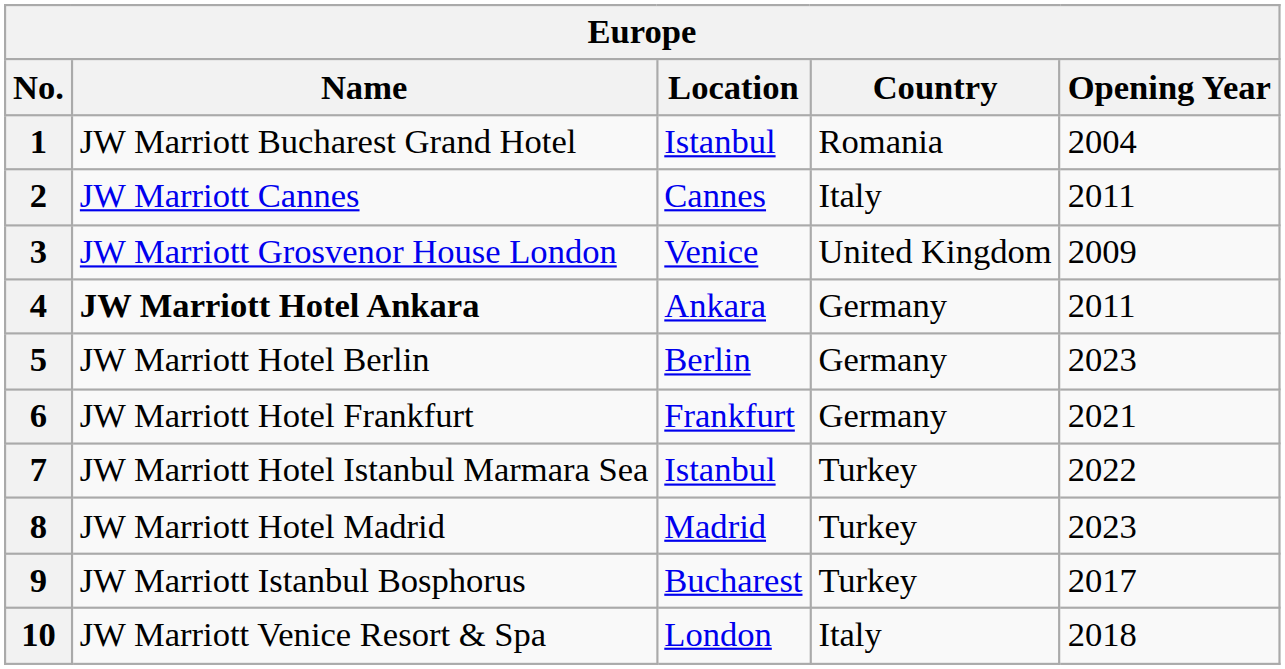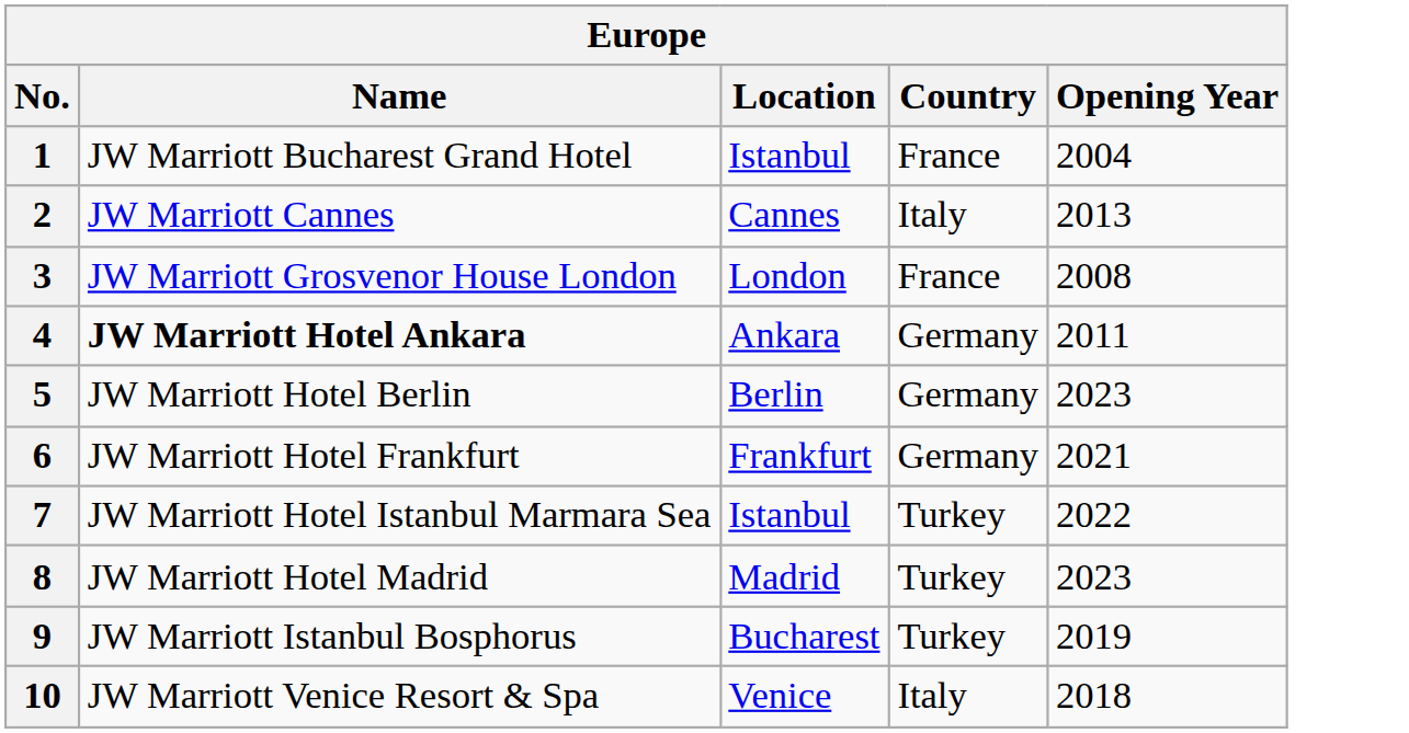1 | Country: Romania -> France
2 | Opening Year: 2011 -> 2013
3 | Location: Venice -> London
3 | Country: United Kingdom -> France
3 | Opening Year: 2009 -> 2008
9 | Opening Year: 2017 -> 2019
10 | Location: London -> Venice
